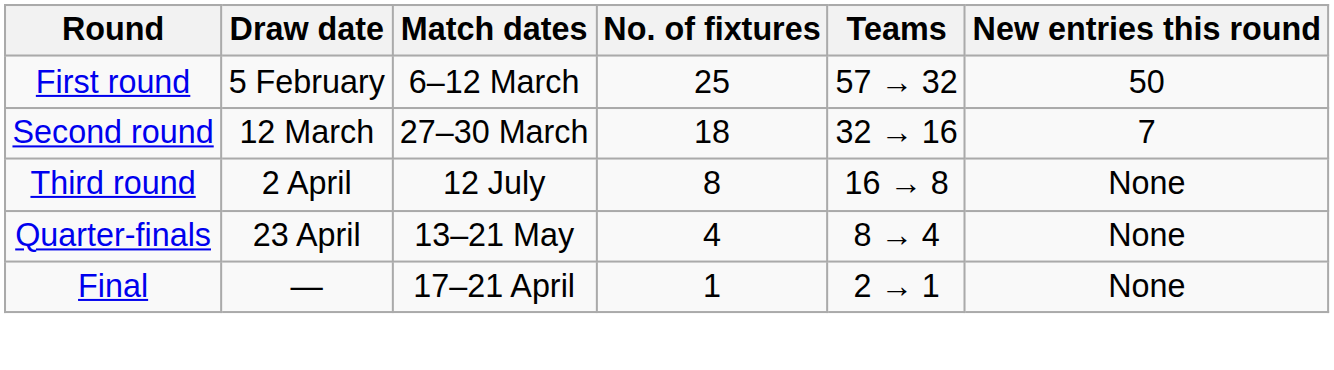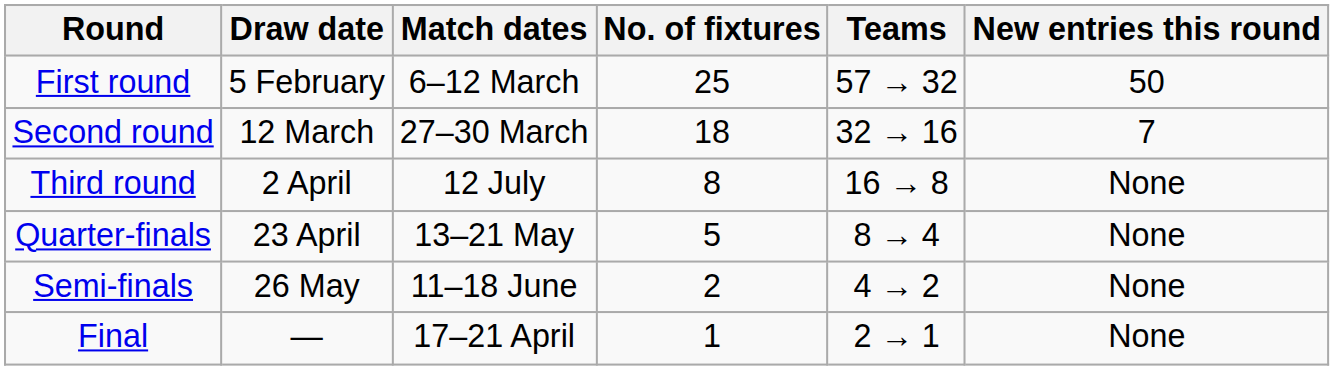Quarter-finals | No. of fixtures: 4 -> 5
+ row: Semi-finals | 26 May | 11–18 June | 2 | 4 → 2 | None
